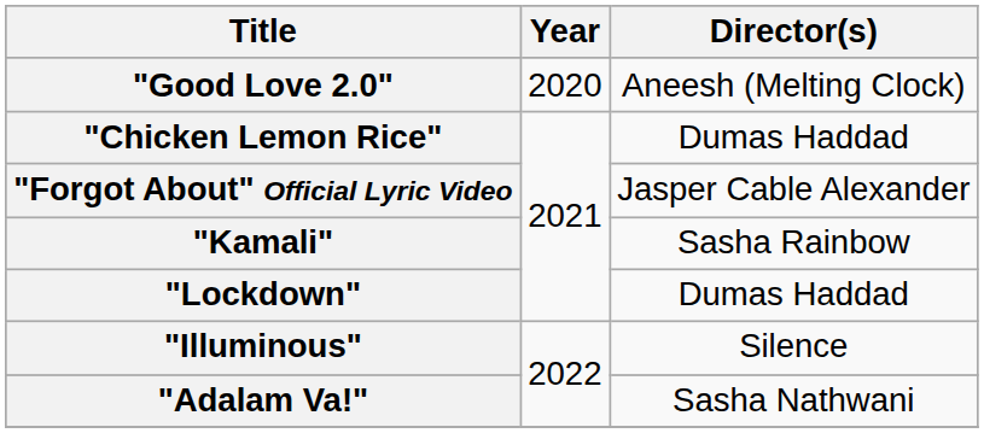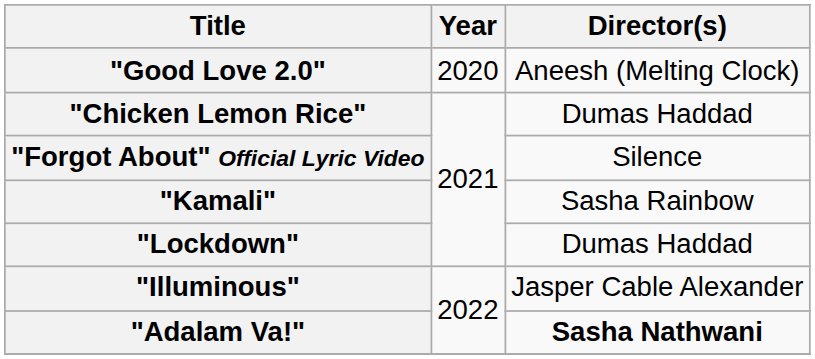"Forgot About" Official Lyric Video | Director(s): Jasper Cable Alexander -> Silence
"Illuminous" | Director(s): Silence -> Jasper Cable Alexander
"Adalam Va!" | Director(s): normal -> bold
